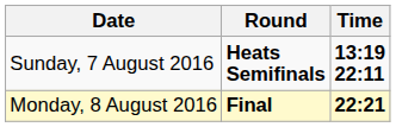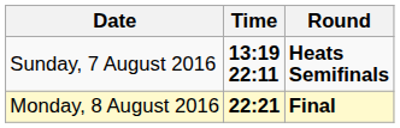columns swapped: Time <-> Round
